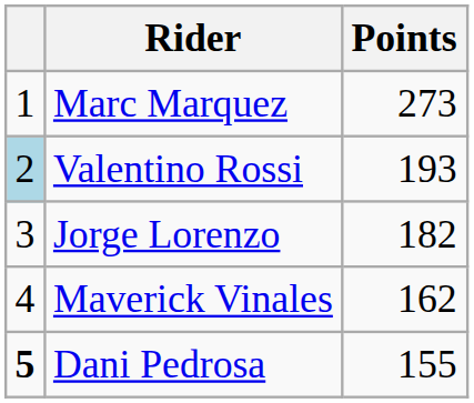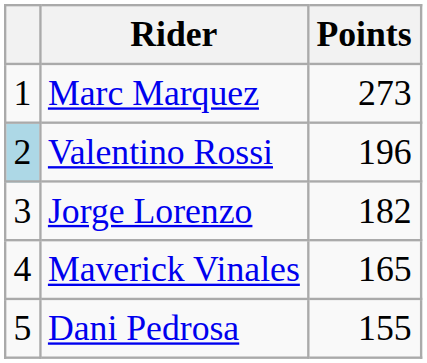Valentino Rossi | Points: 193 -> 196
Maverick Vinales | Points: 162 -> 165
Dani Pedrosa | column 1: bold -> normal
